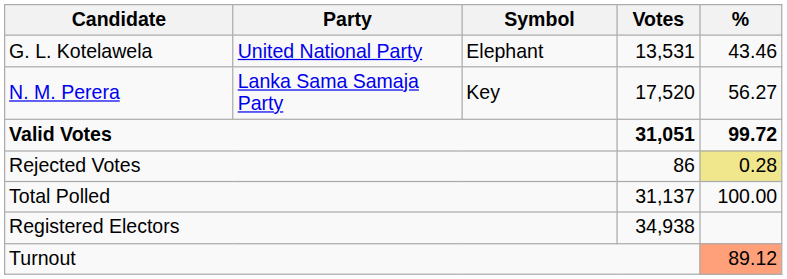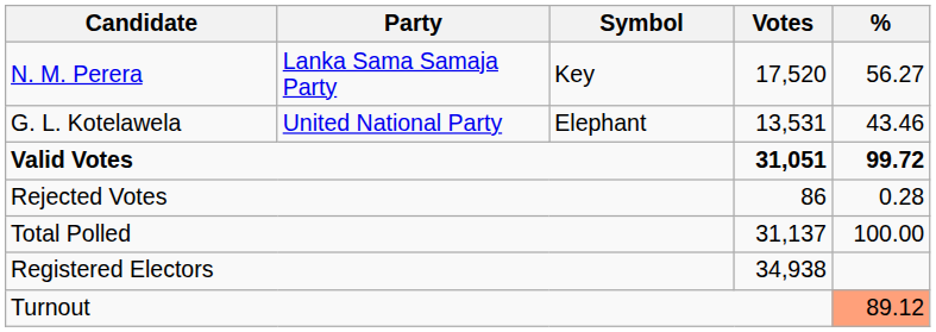rows swapped: N. M. Perera <-> G. L. Kotelawela
Rejected Votes | %: khaki background -> no background
